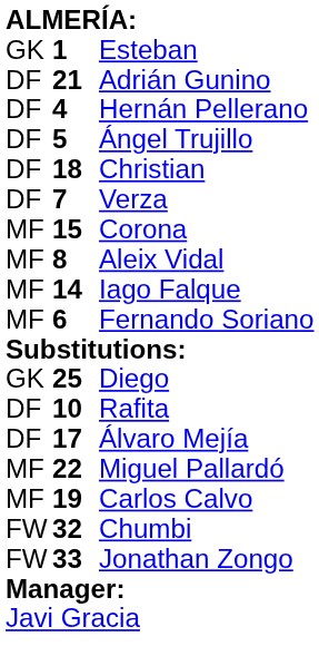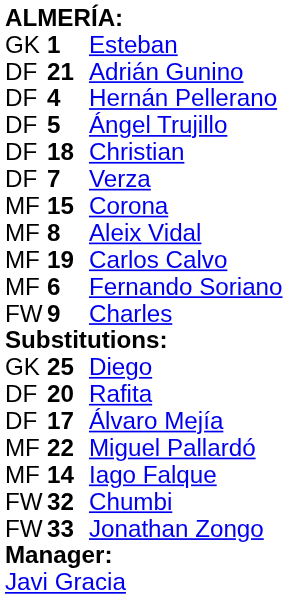rows swapped: Iago Falque <-> Carlos Calvo
+ row: FW | 9 | Charles
Rafita | column 2: 10 -> 20
